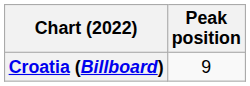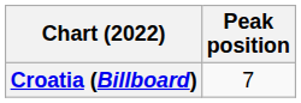Croatia (Billboard) | Peak position: 9 -> 7
